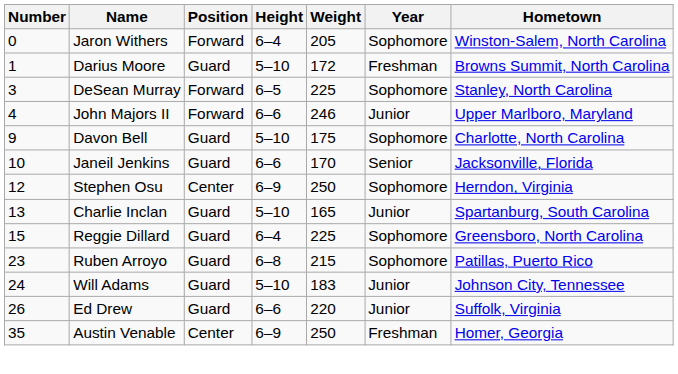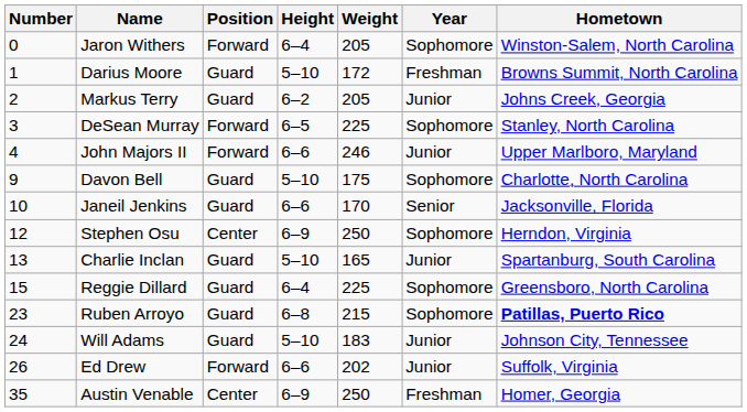+ row: 2 | Markus Terry | Guard | 6–2 | 205 | Junior | Johns Creek, Georgia
Ruben Arroyo | Hometown: normal -> bold
Ed Drew | Position: Guard -> Forward
Ed Drew | Weight: 220 -> 202
